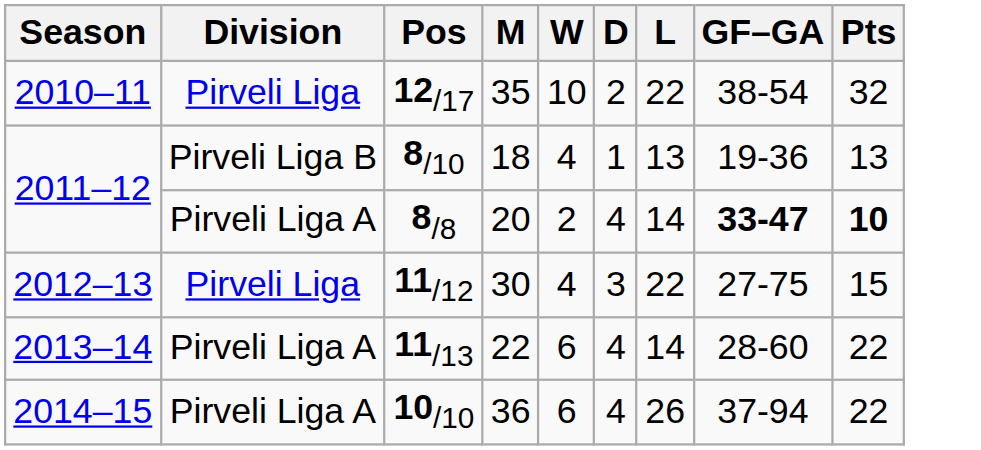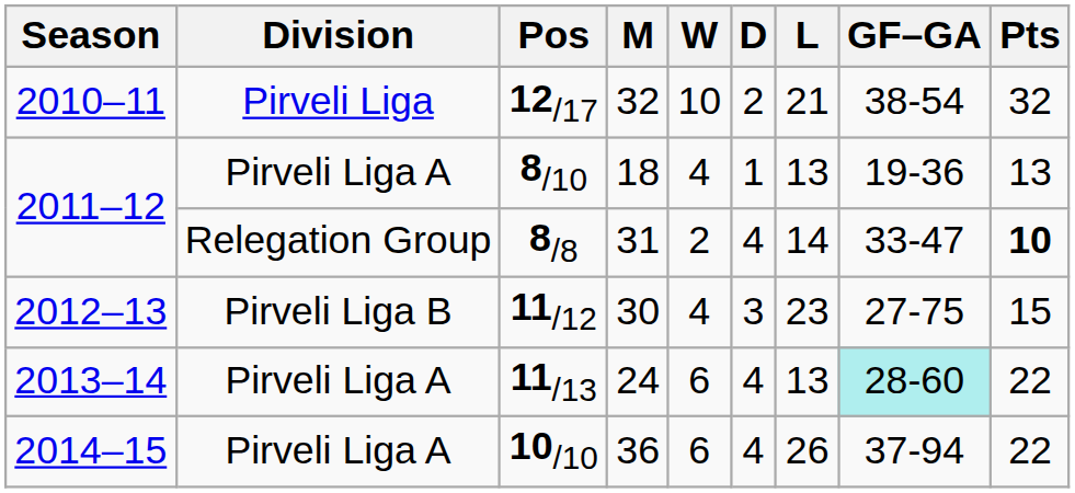12/17 | M: 35 -> 32
12/17 | L: 22 -> 21
8/10 | Division: Pirveli Liga B -> Pirveli Liga A
8/8 | Division: Pirveli Liga A -> Relegation Group
8/8 | M: 20 -> 31
8/8 | GF–GA: bold -> normal
11/12 | Division: Pirveli Liga -> Pirveli Liga B
11/12 | L: 22 -> 23
11/13 | M: 22 -> 24
11/13 | L: 14 -> 13
11/13 | GF–GA: no background -> paleturquoise background
